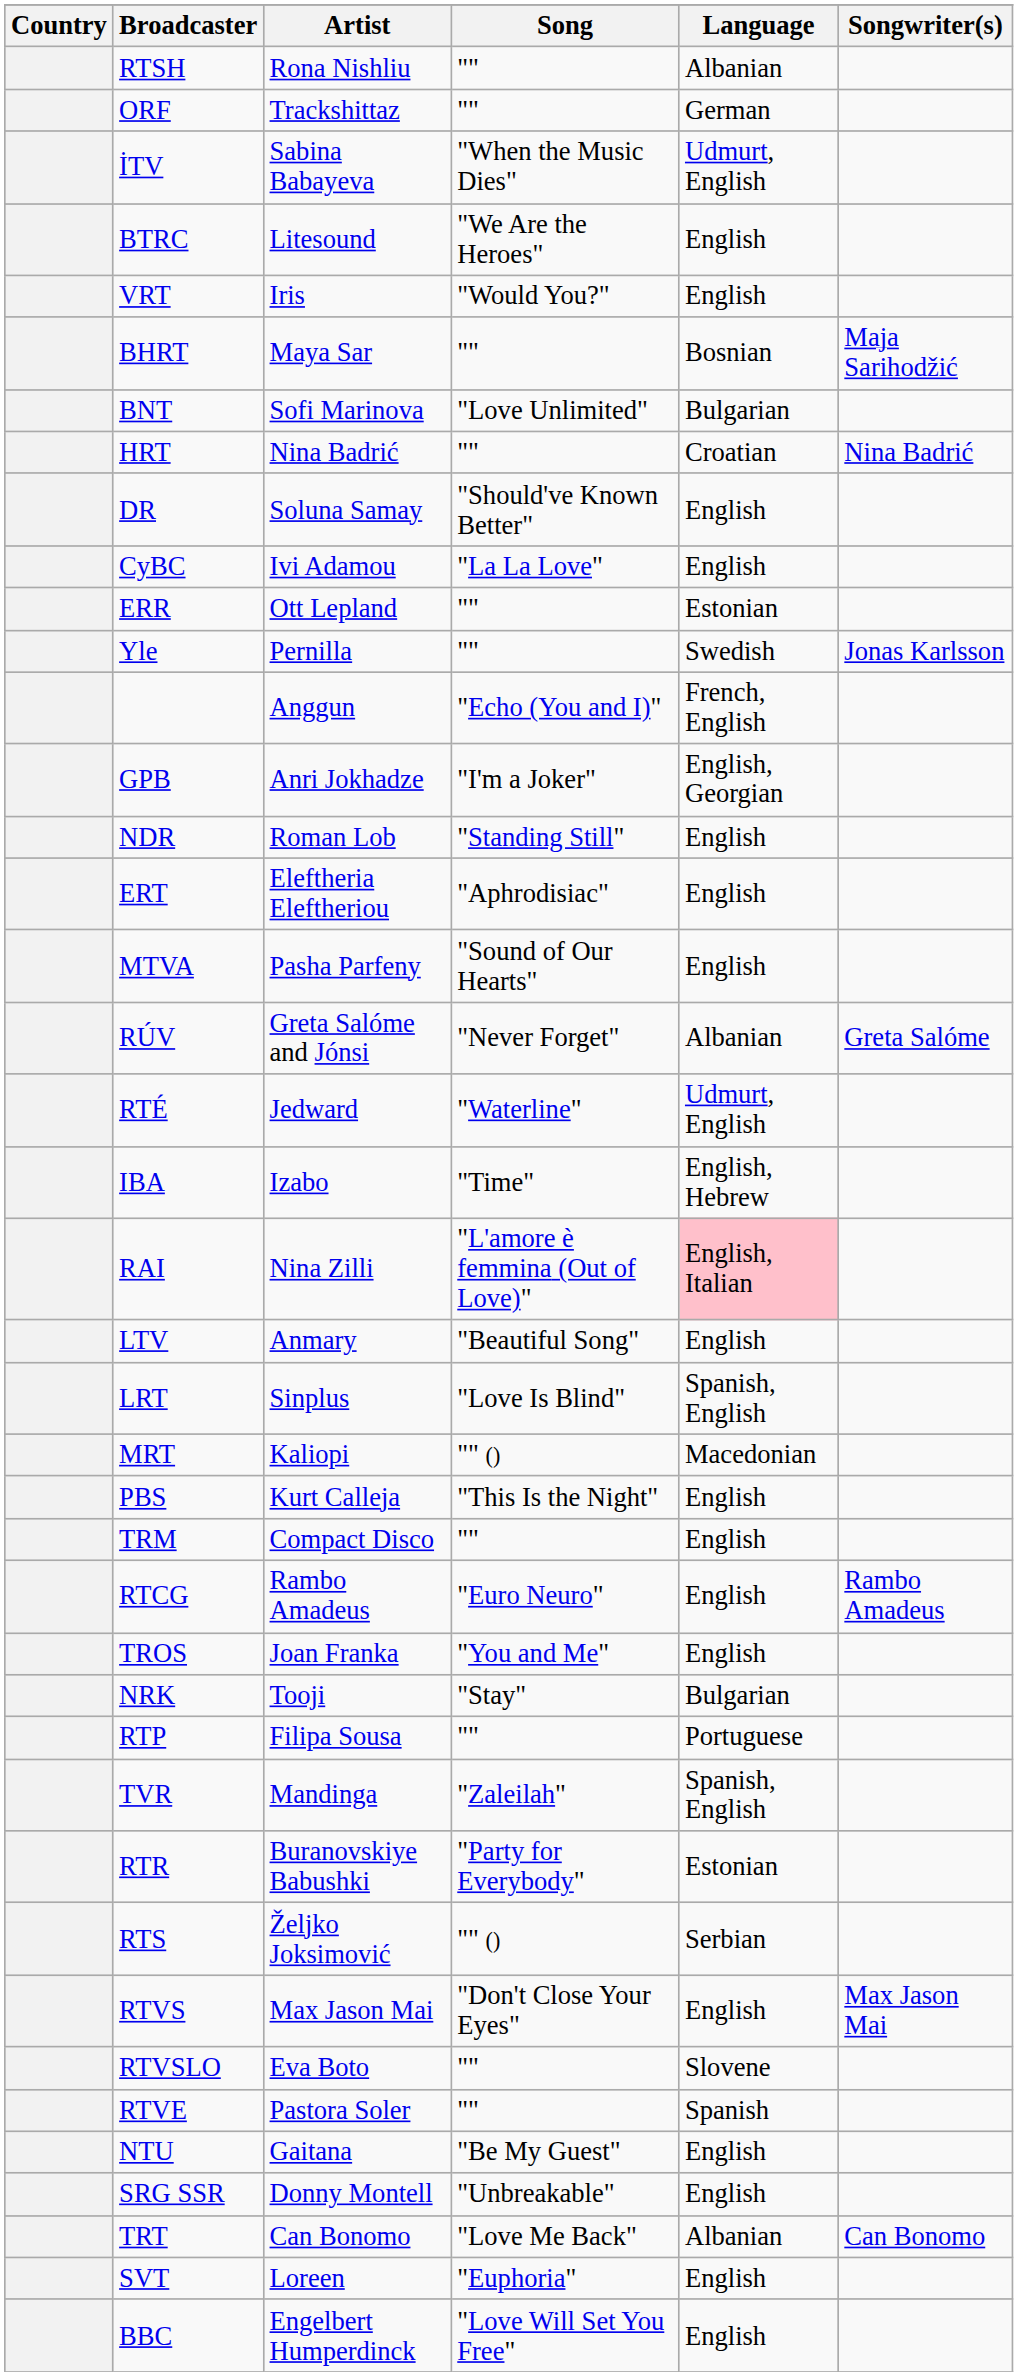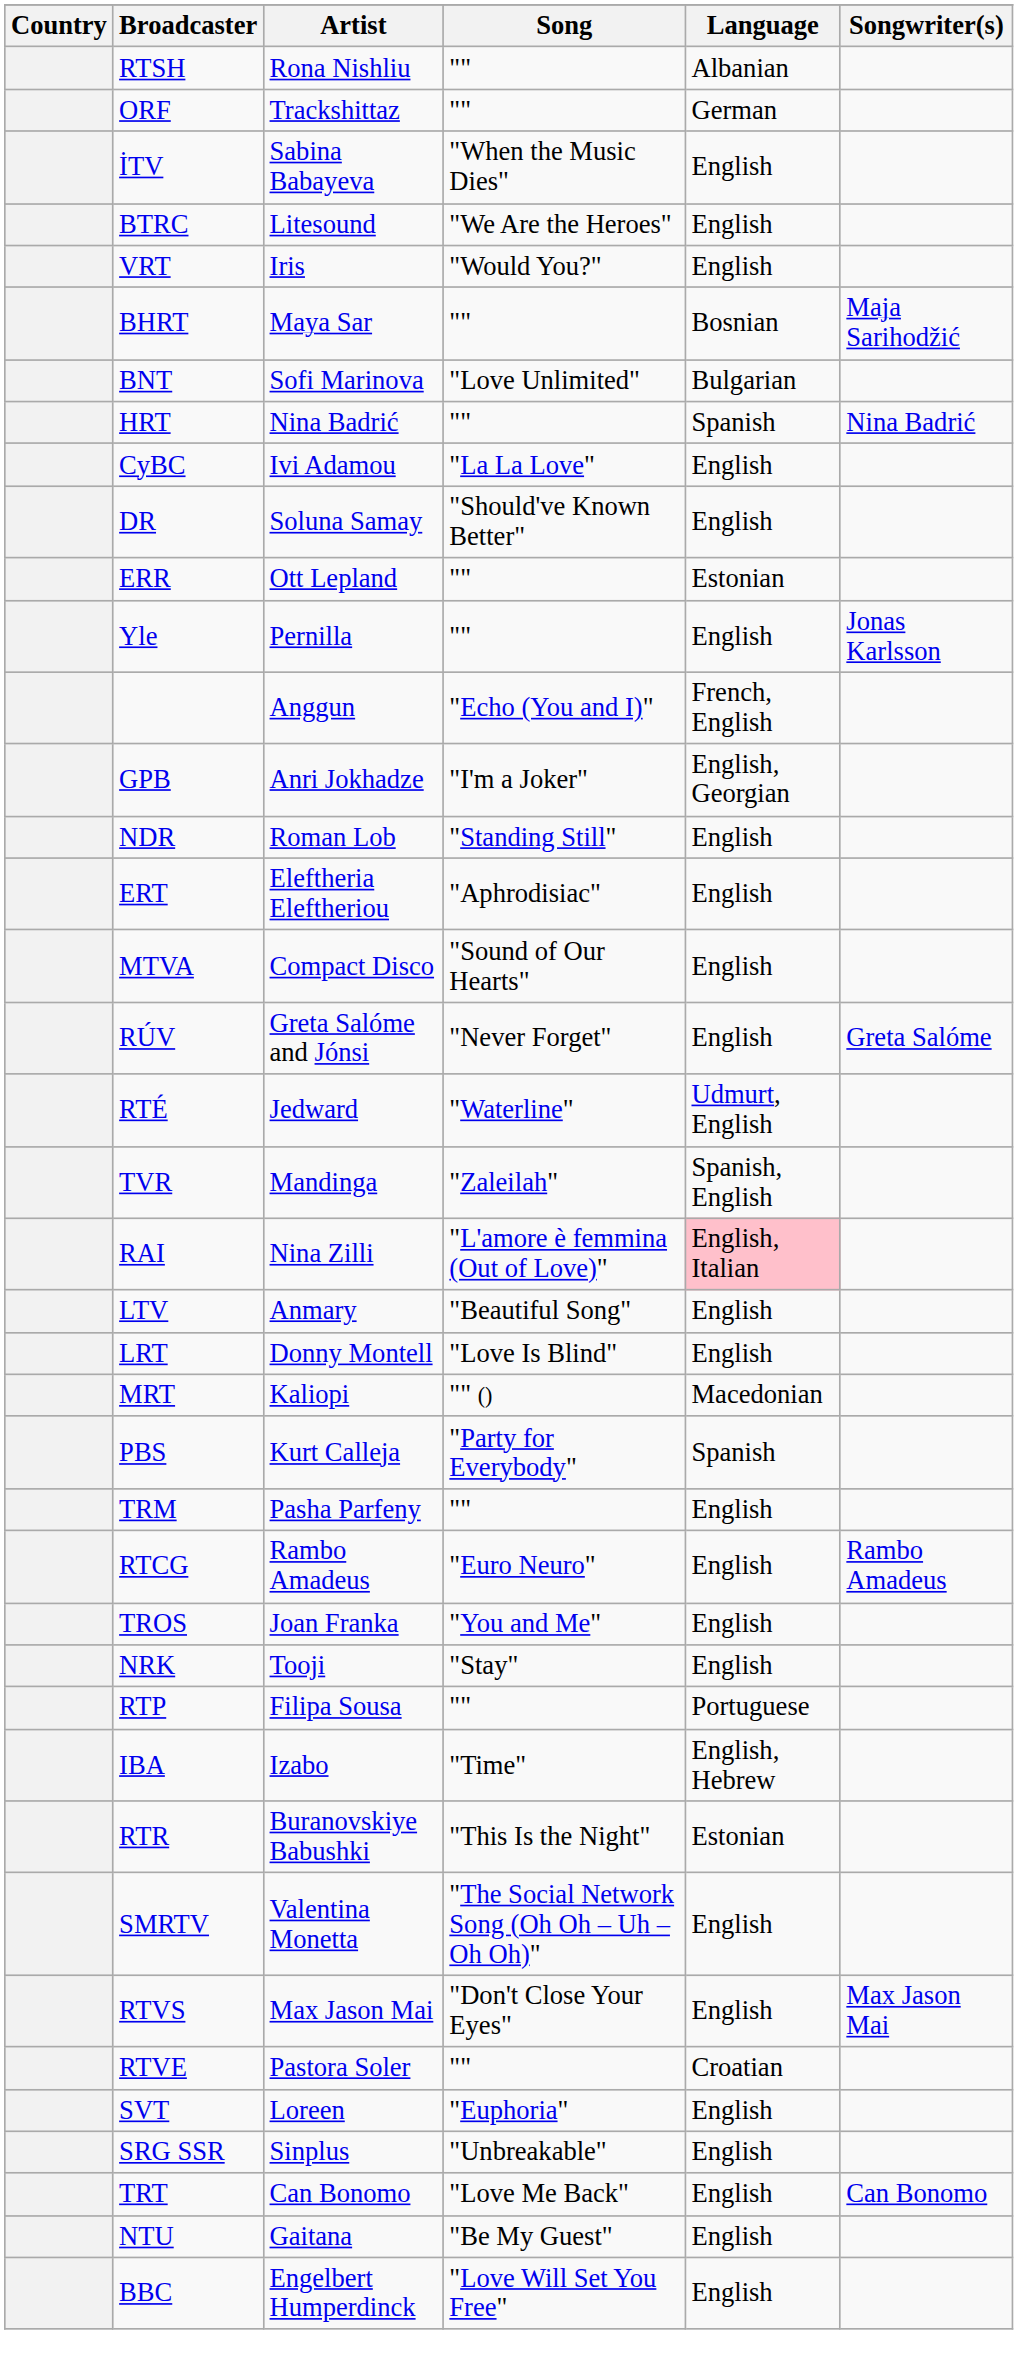İTV | Language: Udmurt, English -> English
HRT | Language: Croatian -> Spanish
rows swapped: CyBC <-> DR
Yle | Language: Swedish -> English
MTVA | Artist: Pasha Parfeny -> Compact Disco
RÚV | Language: Albanian -> English
rows swapped: IBA <-> TVR
LRT | Artist: Sinplus -> Donny Montell
LRT | Language: Spanish, English -> English
PBS | Song: "This Is the Night" -> "Party for Everybody"
PBS | Language: English -> Spanish
TRM | Artist: Compact Disco -> Pasha Parfeny
NRK | Language: Bulgarian -> English
RTR | Song: "Party for Everybody" -> "This Is the Night"
+ row: SMRTV | Valentina Monetta | "The Social Network Song (Oh Oh – Uh – Oh Oh)" | English
- row: RTS | Željko Joksimović | "" () | Serbian
- row: RTVSLO | Eva Boto | "" | Slovene
RTVE | Language: Spanish -> Croatian
rows swapped: SVT <-> NTU
SRG SSR | Artist: Donny Montell -> Sinplus
TRT | Language: Albanian -> English
